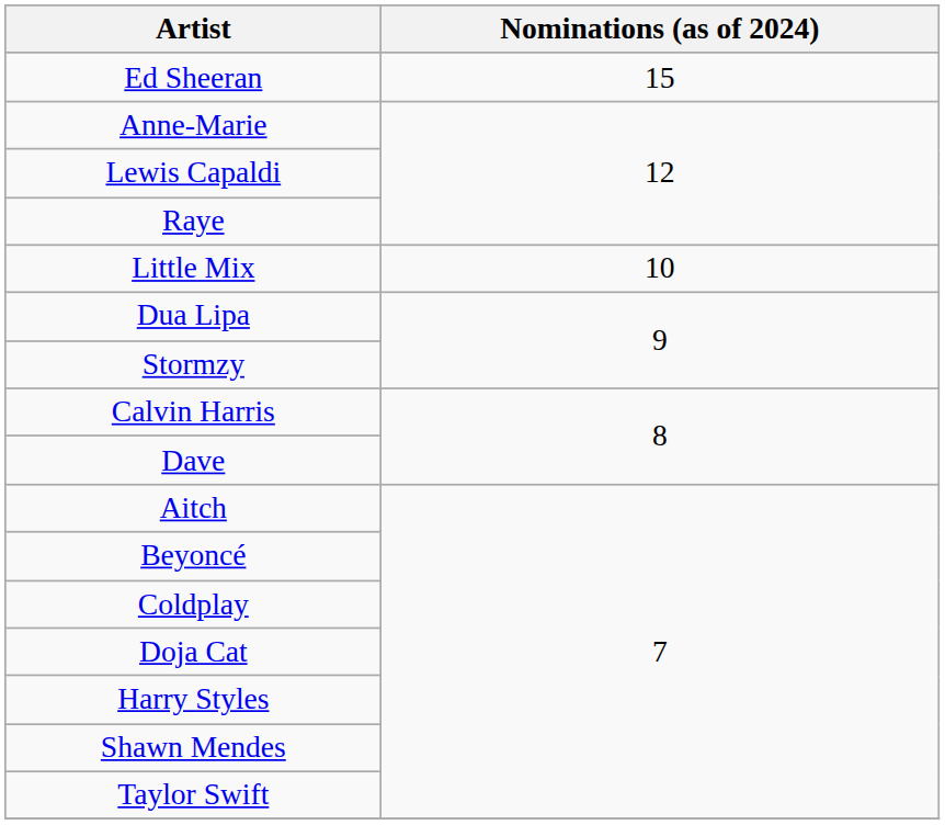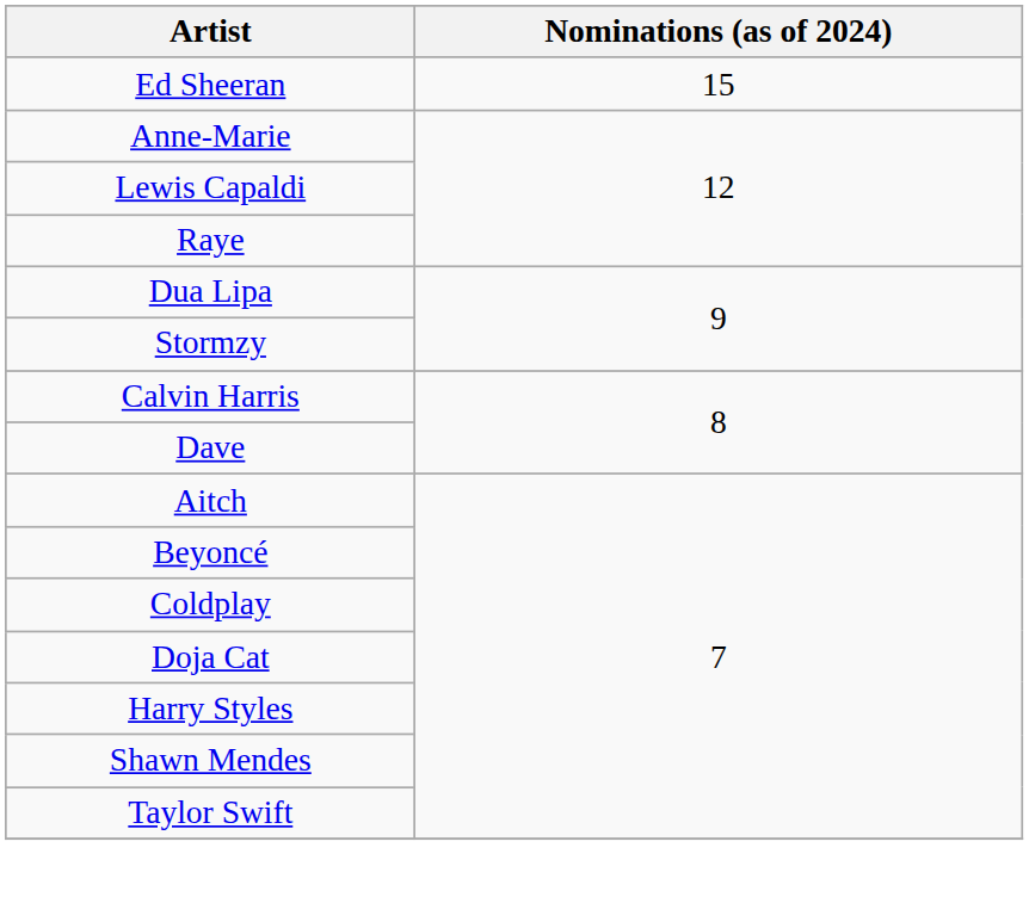- row: Little Mix | 10
